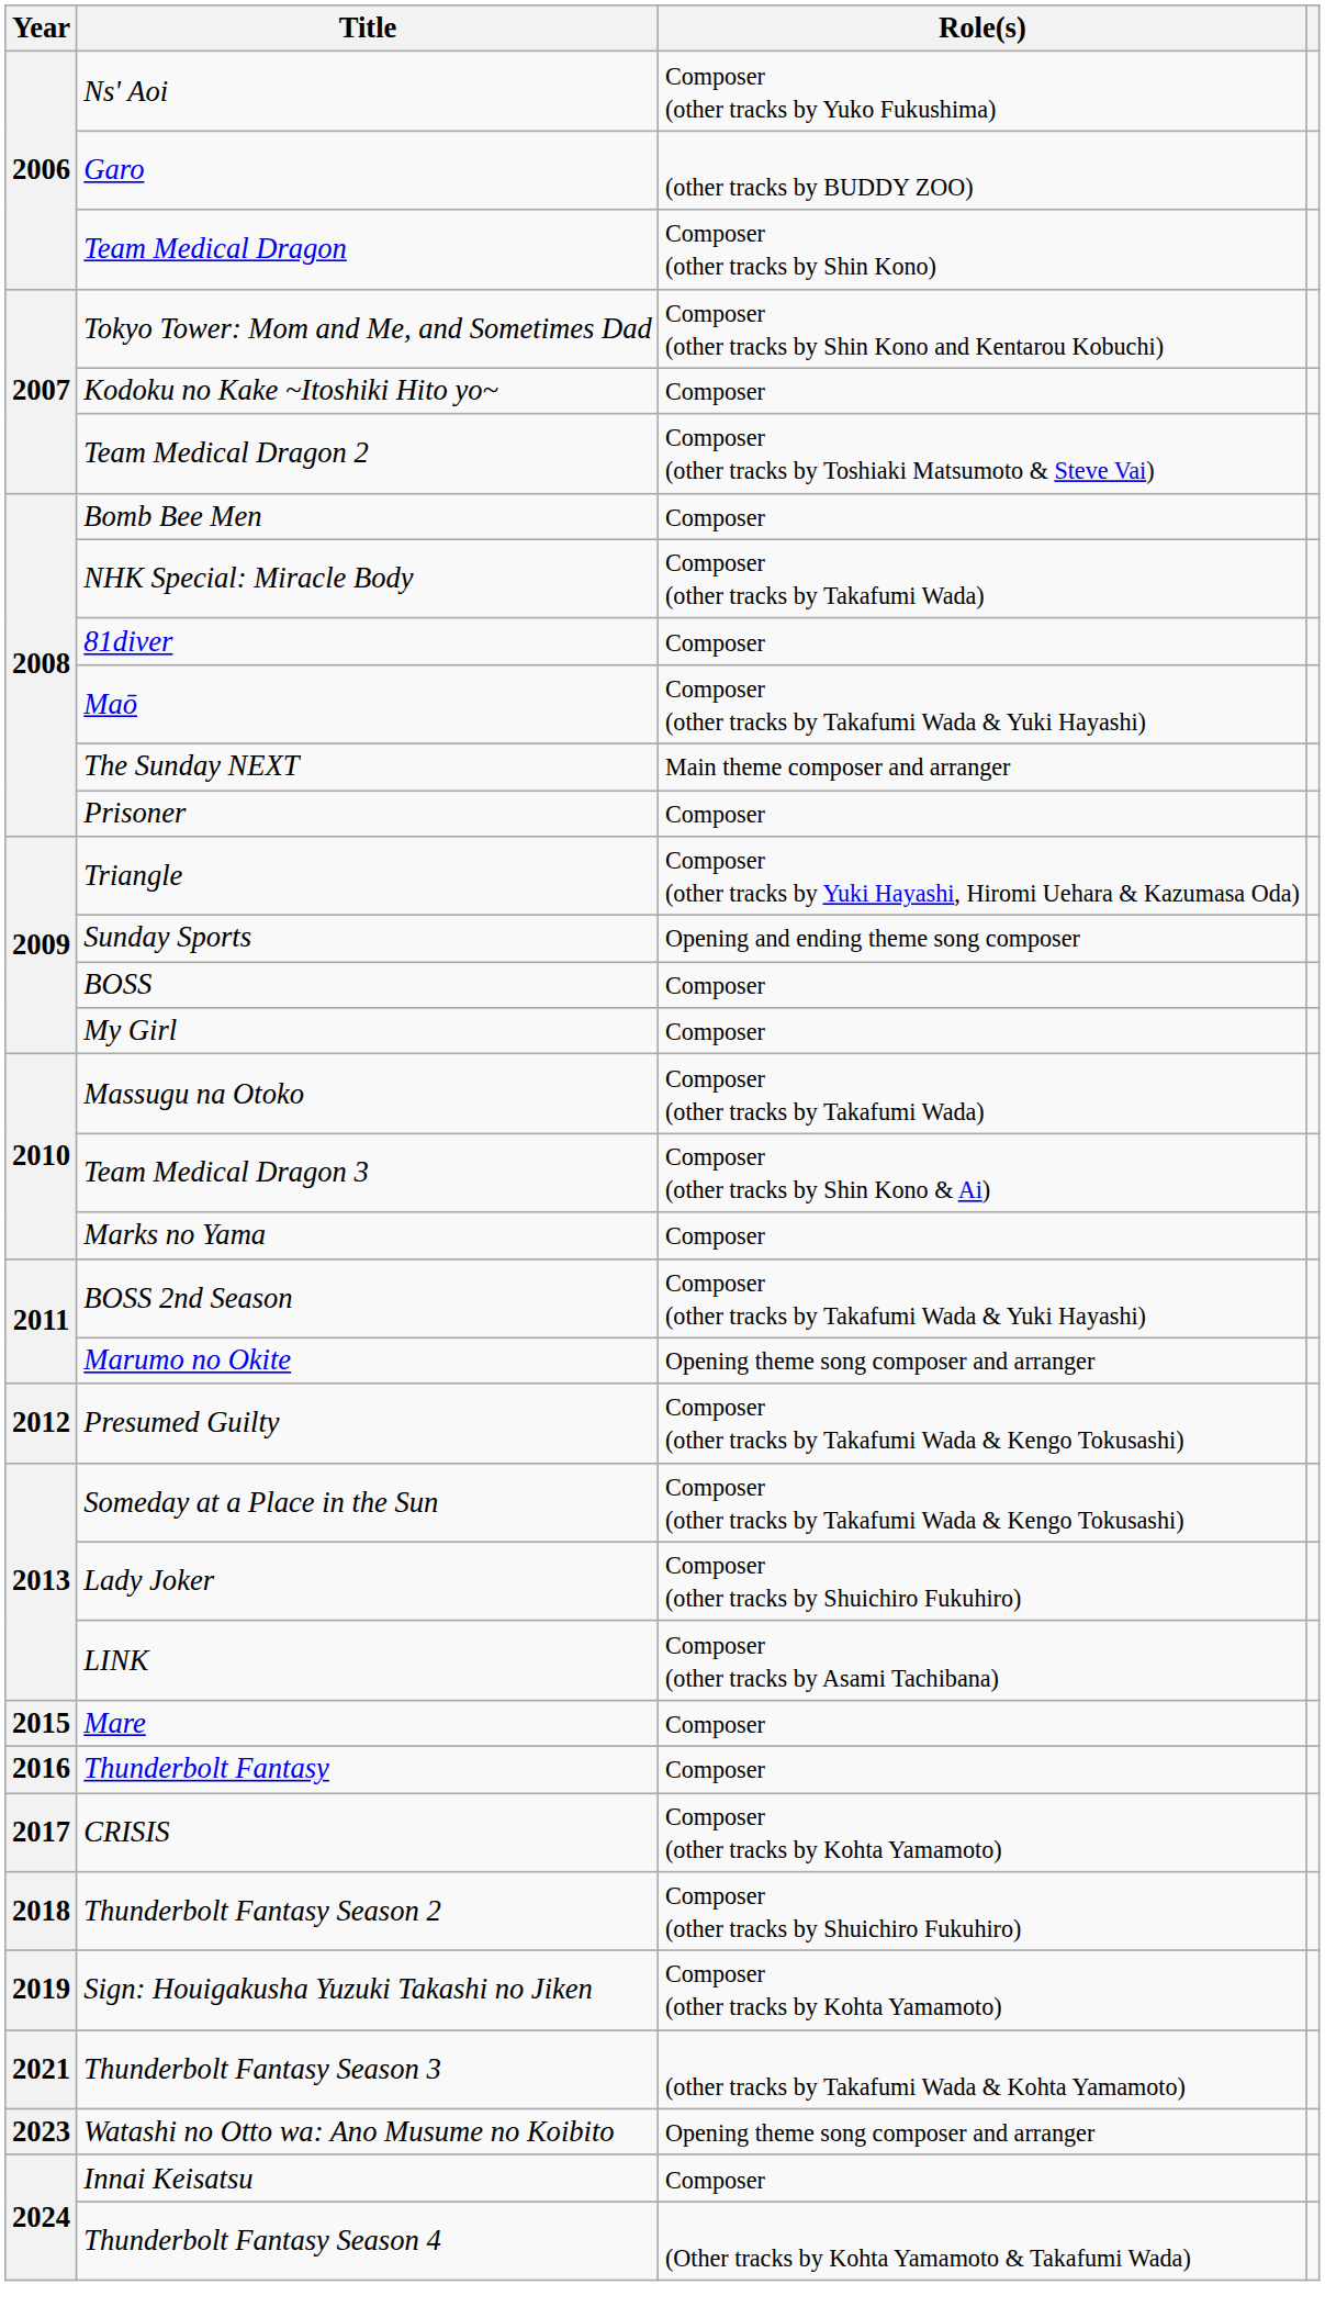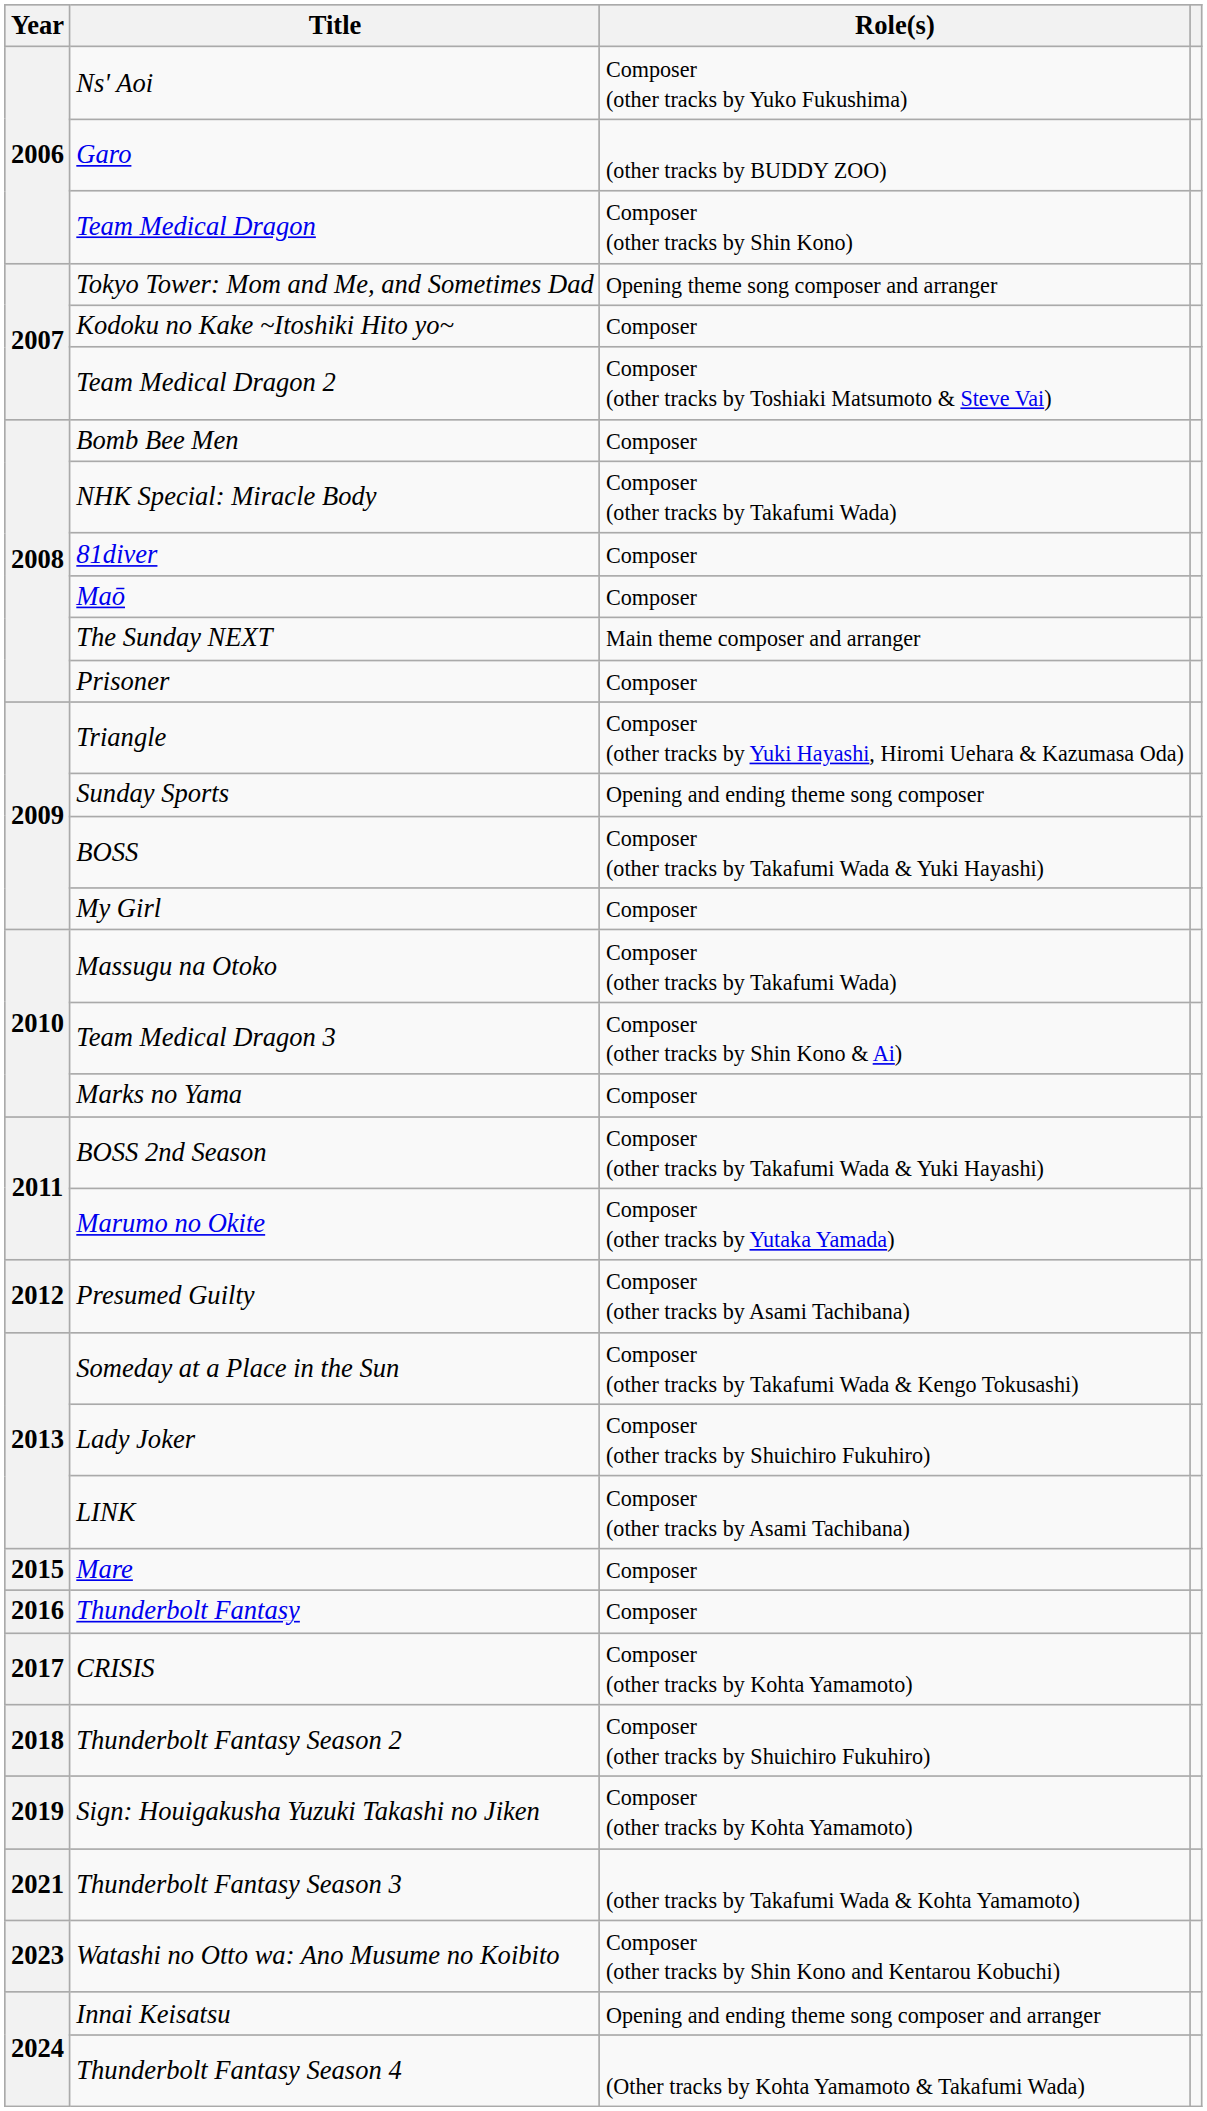Tokyo Tower: Mom and Me, and Sometimes Dad | Role(s): Composer (other tracks by Shin Kono and Kentarou Kobuchi) -> Opening theme song composer and arranger
Maō | Role(s): Composer (other tracks by Takafumi Wada & Yuki Hayashi) -> Composer
BOSS | Role(s): Composer -> Composer (other tracks by Takafumi Wada & Yuki Hayashi)
Marumo no Okite | Role(s): Opening theme song composer and arranger -> Composer (other tracks by Yutaka Yamada)
Presumed Guilty | Role(s): Composer (other tracks by Takafumi Wada & Kengo Tokusashi) -> Composer (other tracks by Asami Tachibana)
Watashi no Otto wa: Ano Musume no Koibito | Role(s): Opening theme song composer and arranger -> Composer (other tracks by Shin Kono and Kentarou Kobuchi)
Innai Keisatsu | Role(s): Composer -> Opening and ending theme song composer and arranger
